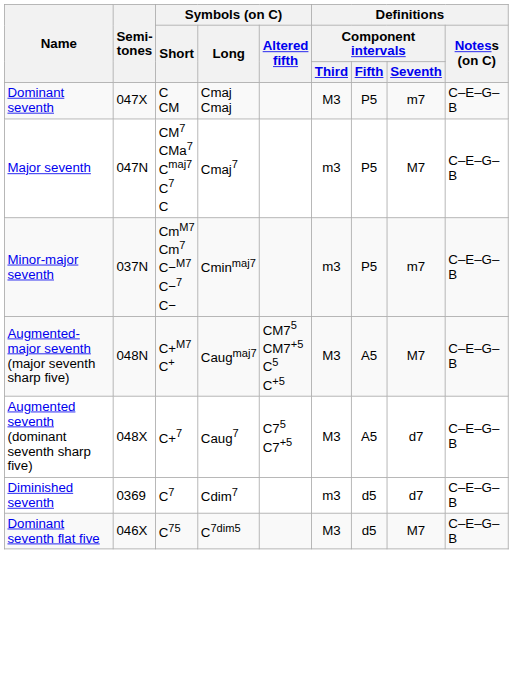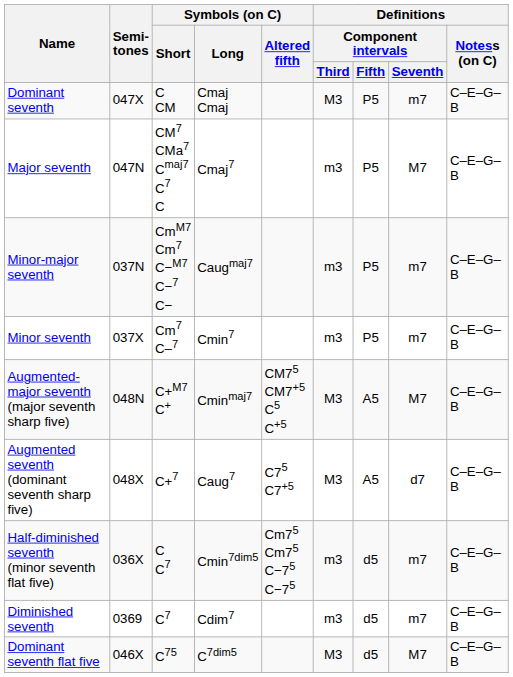Minor-major seventh | Symbols (on C) / Long: Cminmaj7 -> Caugmaj7
+ row: Minor seventh | 037X | Cm7 C–7 | Cmin7 | m3 | P5 | m7 | C–E–G–B
Augmented-major seventh (major seventh sharp five) | Symbols (on C) / Long: Caugmaj7 -> Cminmaj7
+ row: Half-diminished seventh (minor seventh flat five) | 036X | C C7 | Cmin7dim5 | Cm75 Cm75 C−75 C−75 | m3 | d5 | m7 | C–E–G–B
Diminished seventh | Definitions / Component intervals / Seventh: d7 -> m7
